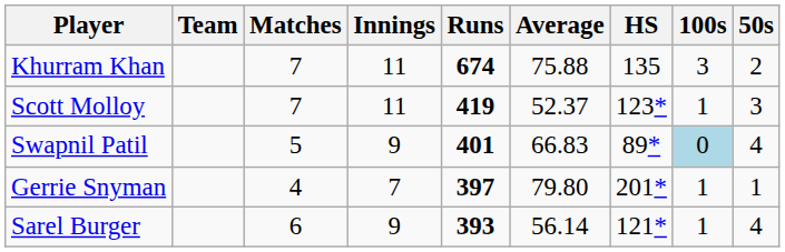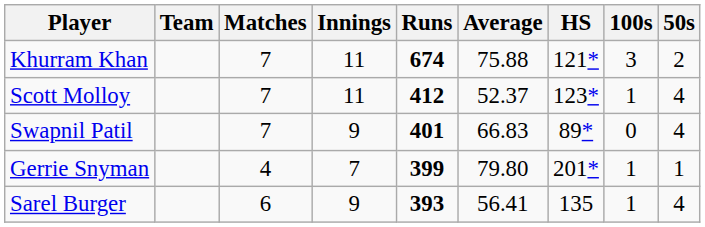Khurram Khan | HS: 135 -> 121*
Scott Molloy | Runs: 419 -> 412
Scott Molloy | 50s: 3 -> 4
Swapnil Patil | Matches: 5 -> 7
Swapnil Patil | 100s: lightblue background -> no background
Gerrie Snyman | Runs: 397 -> 399
Sarel Burger | Average: 56.14 -> 56.41
Sarel Burger | HS: 121* -> 135
